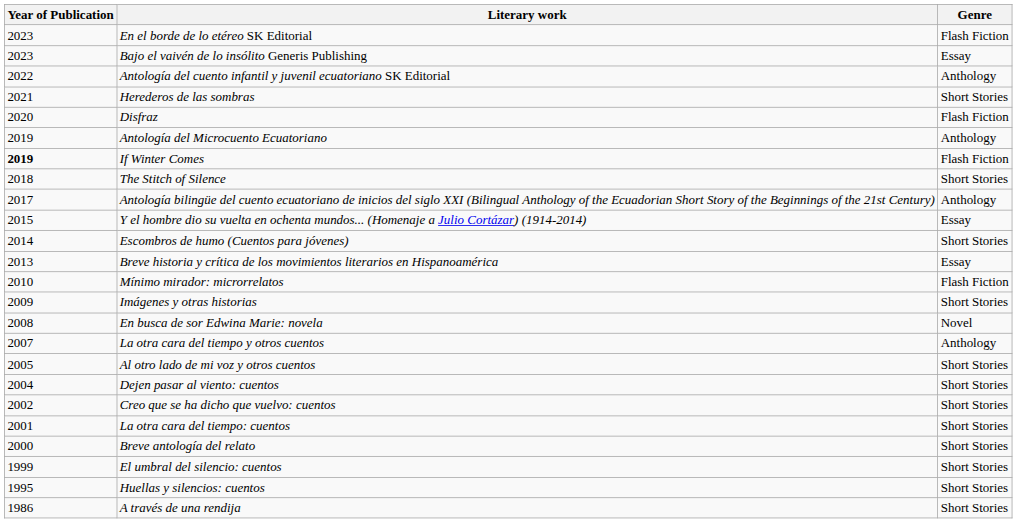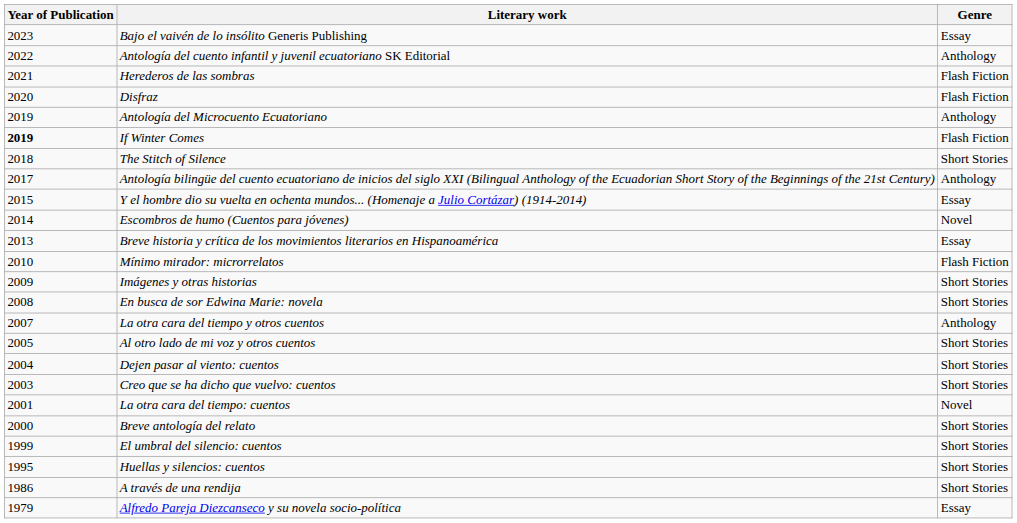- row: 2023 | En el borde de lo etéreo SK Editorial | Flash Fiction
Herederos de las sombras | Genre: Short Stories -> Flash Fiction
Escombros de humo (Cuentos para jóvenes) | Genre: Short Stories -> Novel
En busca de sor Edwina Marie: novela | Genre: Novel -> Short Stories
Creo que se ha dicho que vuelvo: cuentos | Year of Publication: 2002 -> 2003
La otra cara del tiempo: cuentos | Genre: Short Stories -> Novel
+ row: 1979 | Alfredo Pareja Diezcanseco y su novela socio-política | Essay
